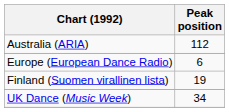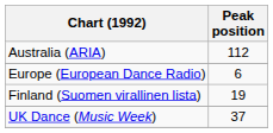UK Dance (Music Week) | Peak position: 34 -> 37
